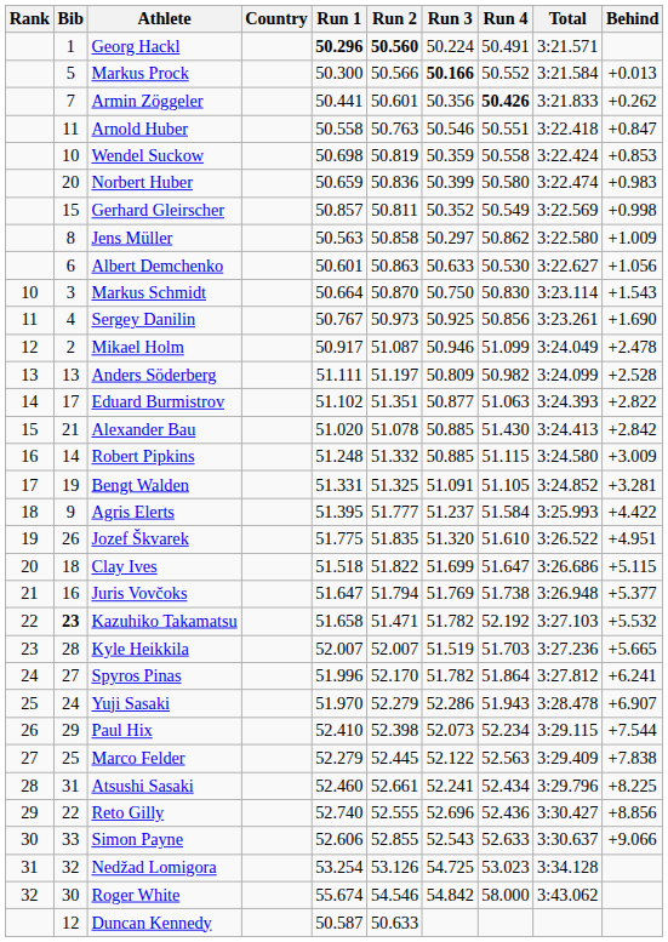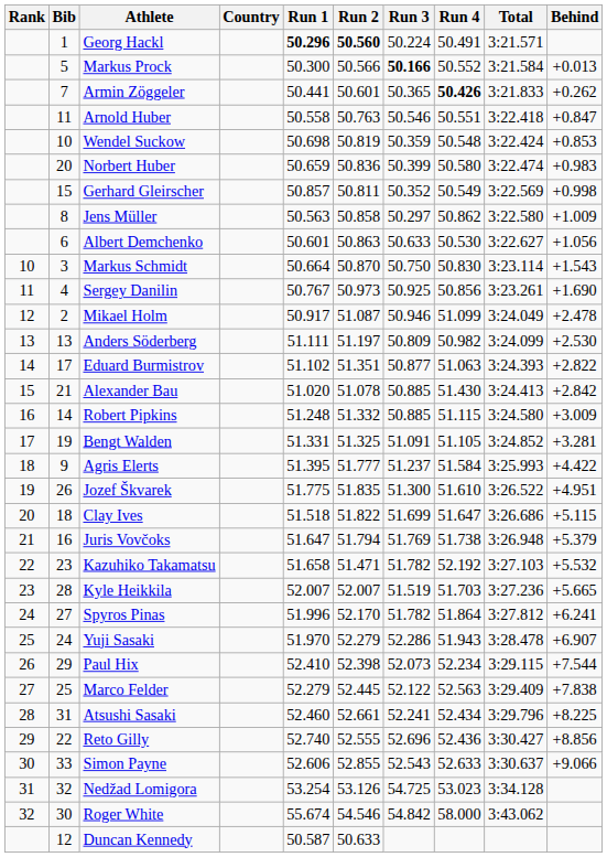Armin Zöggeler | Run 3: 50.356 -> 50.365
Wendel Suckow | Run 4: 50.558 -> 50.548
Anders Söderberg | Behind: +2.528 -> +2.530
Jozef Škvarek | Run 3: 51.320 -> 51.300
Juris Vovčoks | Behind: +5.377 -> +5.379
Kazuhiko Takamatsu | Bib: bold -> normal
